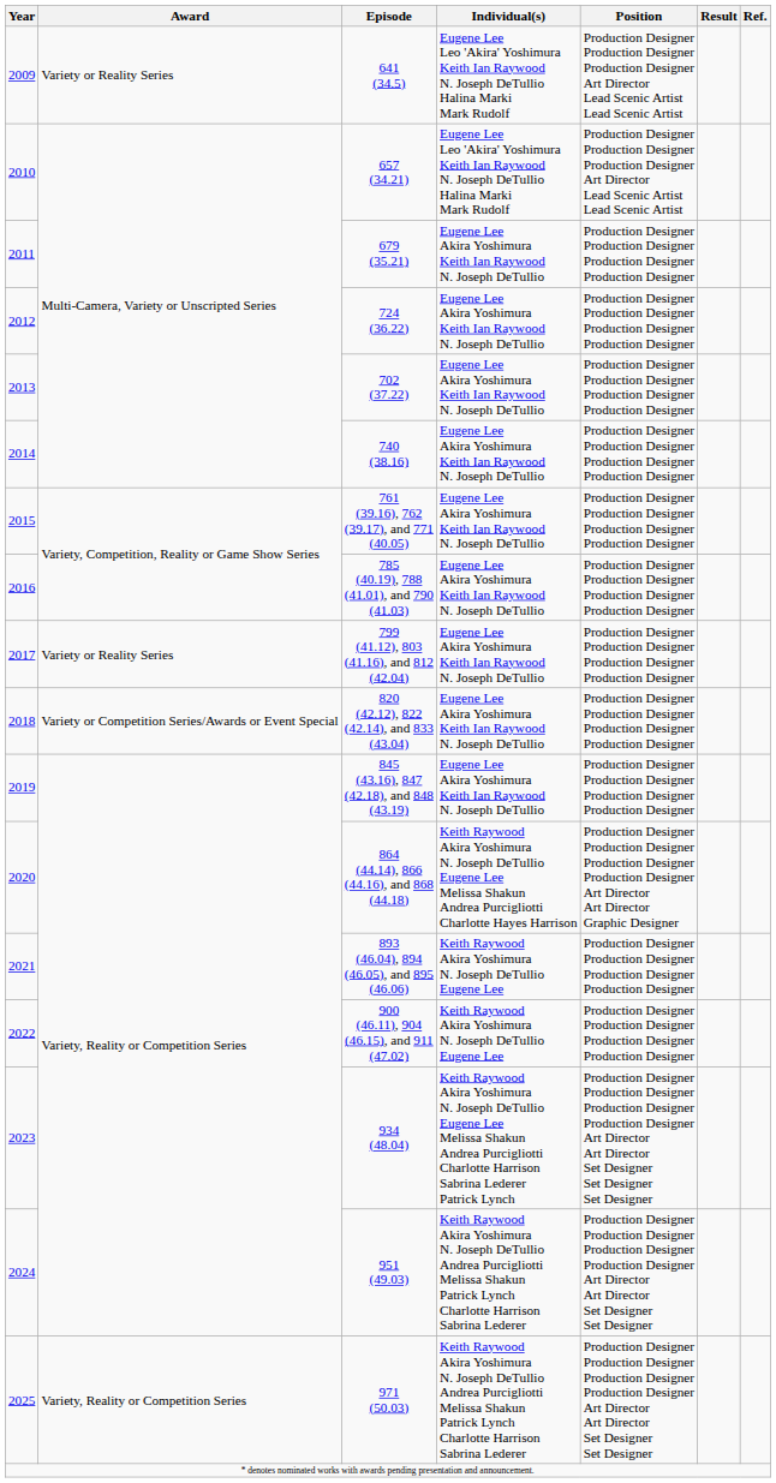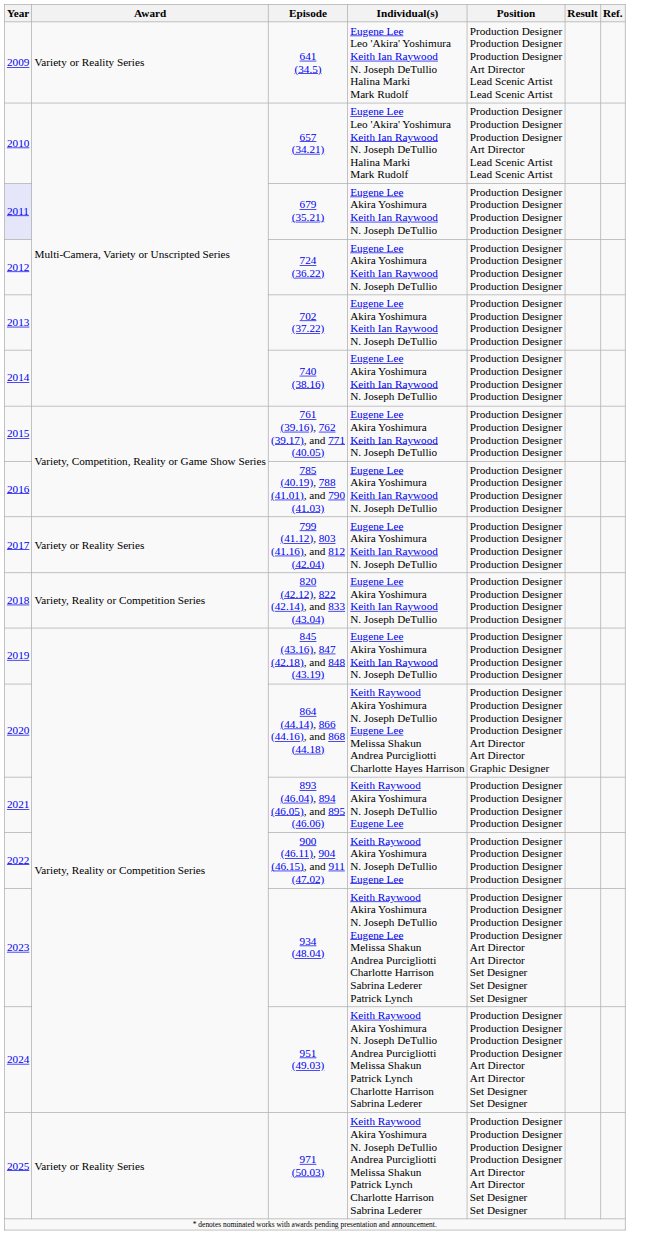679 (35.21) | Year: no background -> lavender background
820 (42.12), 822 (42.14), and 833 (43.04) | Award: Variety or Competition Series/Awards or Event Special -> Variety, Reality or Competition Series
971 (50.03) | Award: Variety, Reality or Competition Series -> Variety or Reality Series
